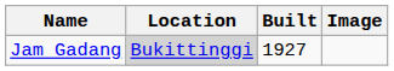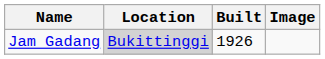Jam Gadang | Built: 1927 -> 1926
